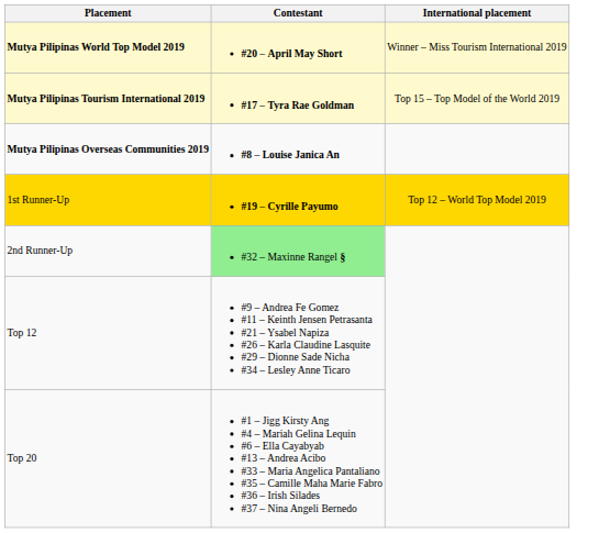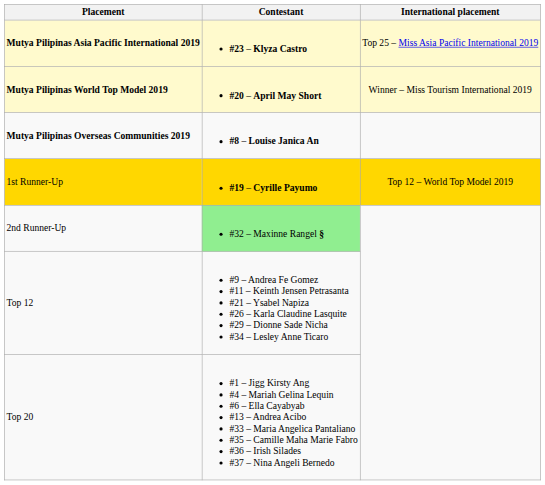+ row: Mutya Pilipinas Asia Pacific International 2019 | #23 – Klyza Castro | Top 25 – Miss Asia Pacific International 2019
- row: Mutya Pilipinas Tourism International 2019 | #17 – Tyra Rae Goldman | Top 15 – Top Model of the World 2019
